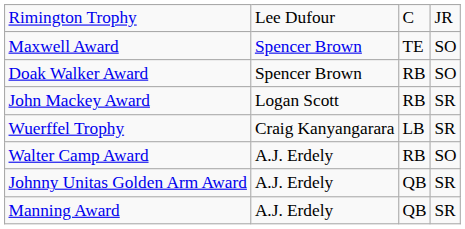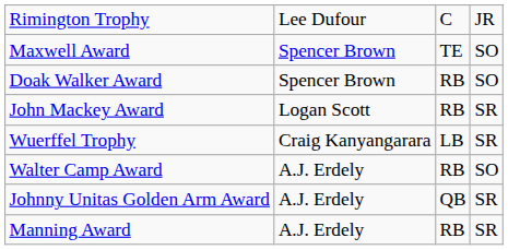Manning Award | column 3: QB -> RB
